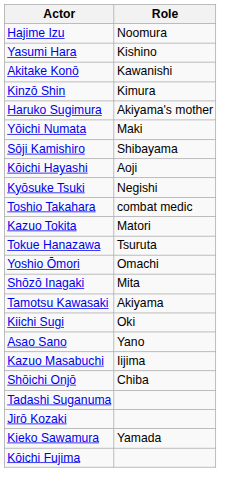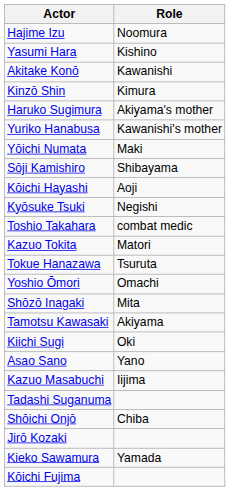+ row: Yuriko Hanabusa | Kawanishi's mother
rows swapped: Shōichi Onjō <-> Tadashi Suganuma
